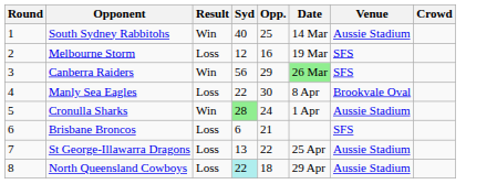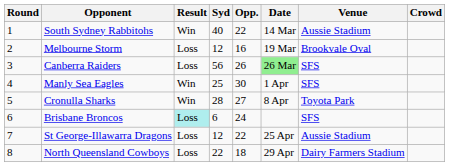South Sydney Rabbitohs | Opp.: 25 -> 22
Melbourne Storm | Venue: SFS -> Brookvale Oval
Canberra Raiders | Result: Win -> Loss
Canberra Raiders | Opp.: 29 -> 26
Manly Sea Eagles | Result: Loss -> Win
Manly Sea Eagles | Syd: 22 -> 25
Manly Sea Eagles | Date: 8 Apr -> 1 Apr
Manly Sea Eagles | Venue: Brookvale Oval -> SFS
Cronulla Sharks | Syd: lightgreen background -> no background
Cronulla Sharks | Opp.: 24 -> 27
Cronulla Sharks | Date: 1 Apr -> 8 Apr
Cronulla Sharks | Venue: Aussie Stadium -> Toyota Park
Brisbane Broncos | Result: no background -> paleturquoise background
Brisbane Broncos | Opp.: 21 -> 24
St George-Illawarra Dragons | Syd: 13 -> 12
North Queensland Cowboys | Syd: paleturquoise background -> no background
North Queensland Cowboys | Venue: Aussie Stadium -> Dairy Farmers Stadium
